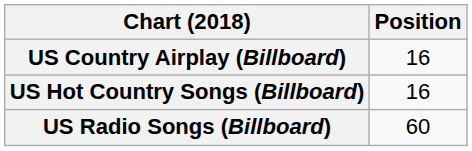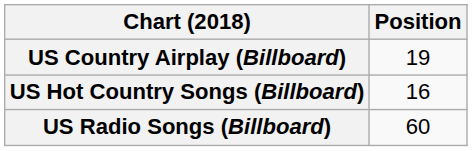US Country Airplay (Billboard) | Position: 16 -> 19
